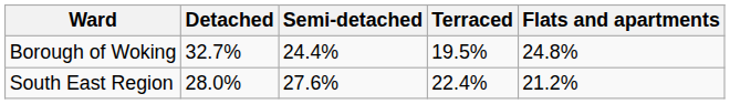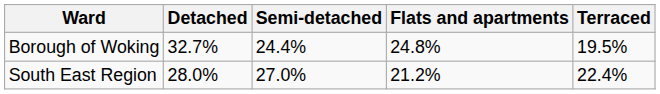columns swapped: Terraced <-> Flats and apartments
South East Region | Semi-detached: 27.6% -> 27.0%
